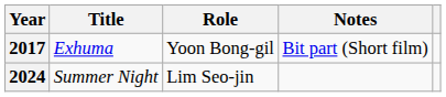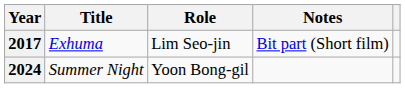2017 | Role: Yoon Bong-gil -> Lim Seo-jin
2024 | Role: Lim Seo-jin -> Yoon Bong-gil
